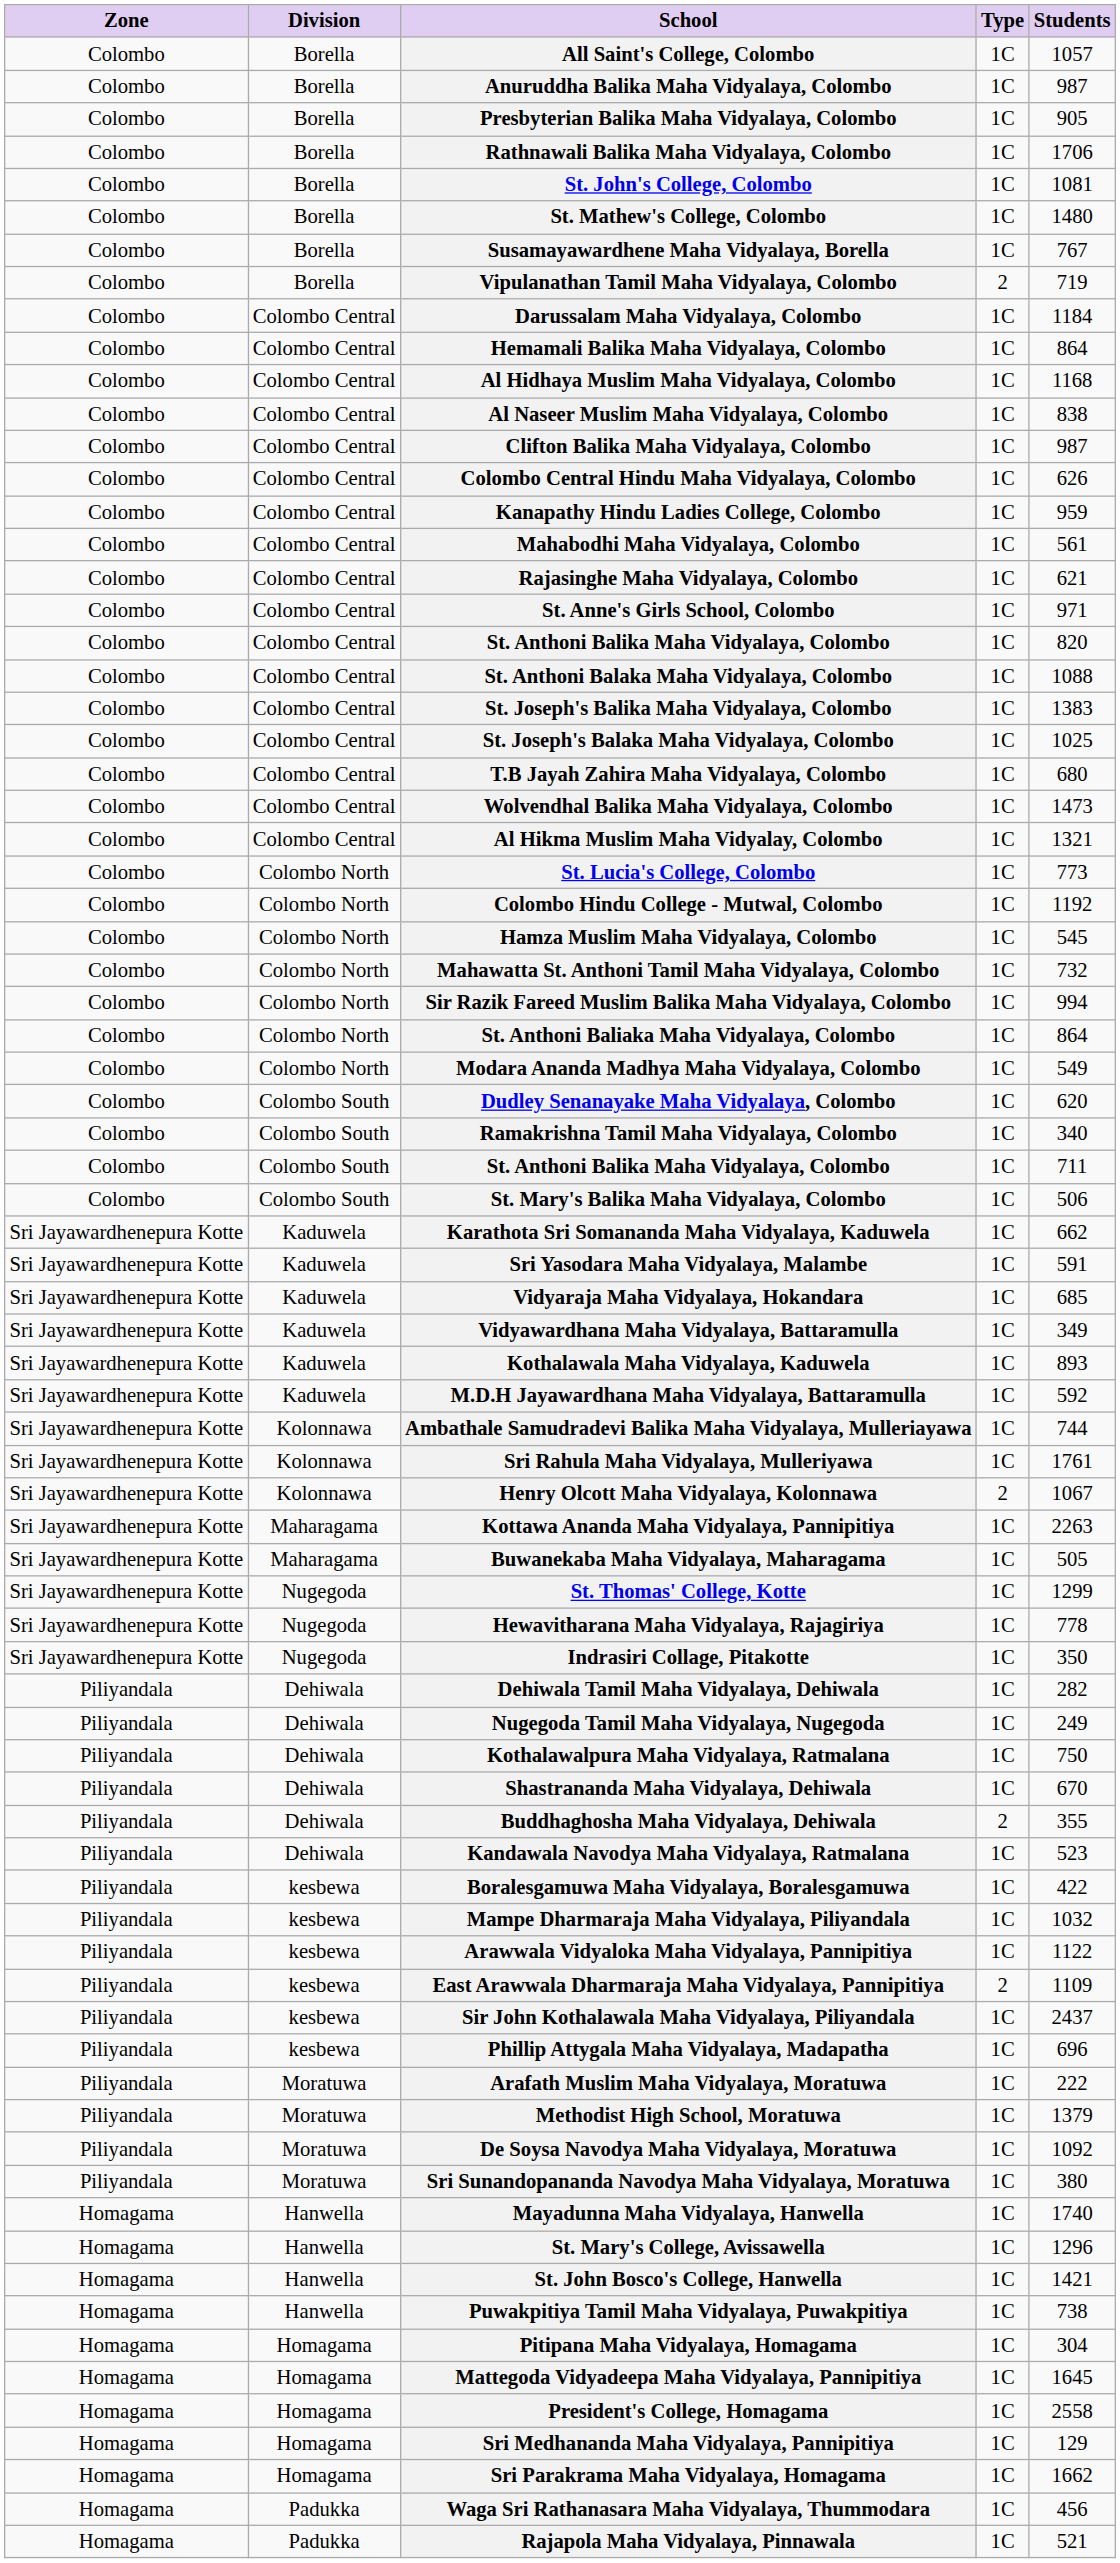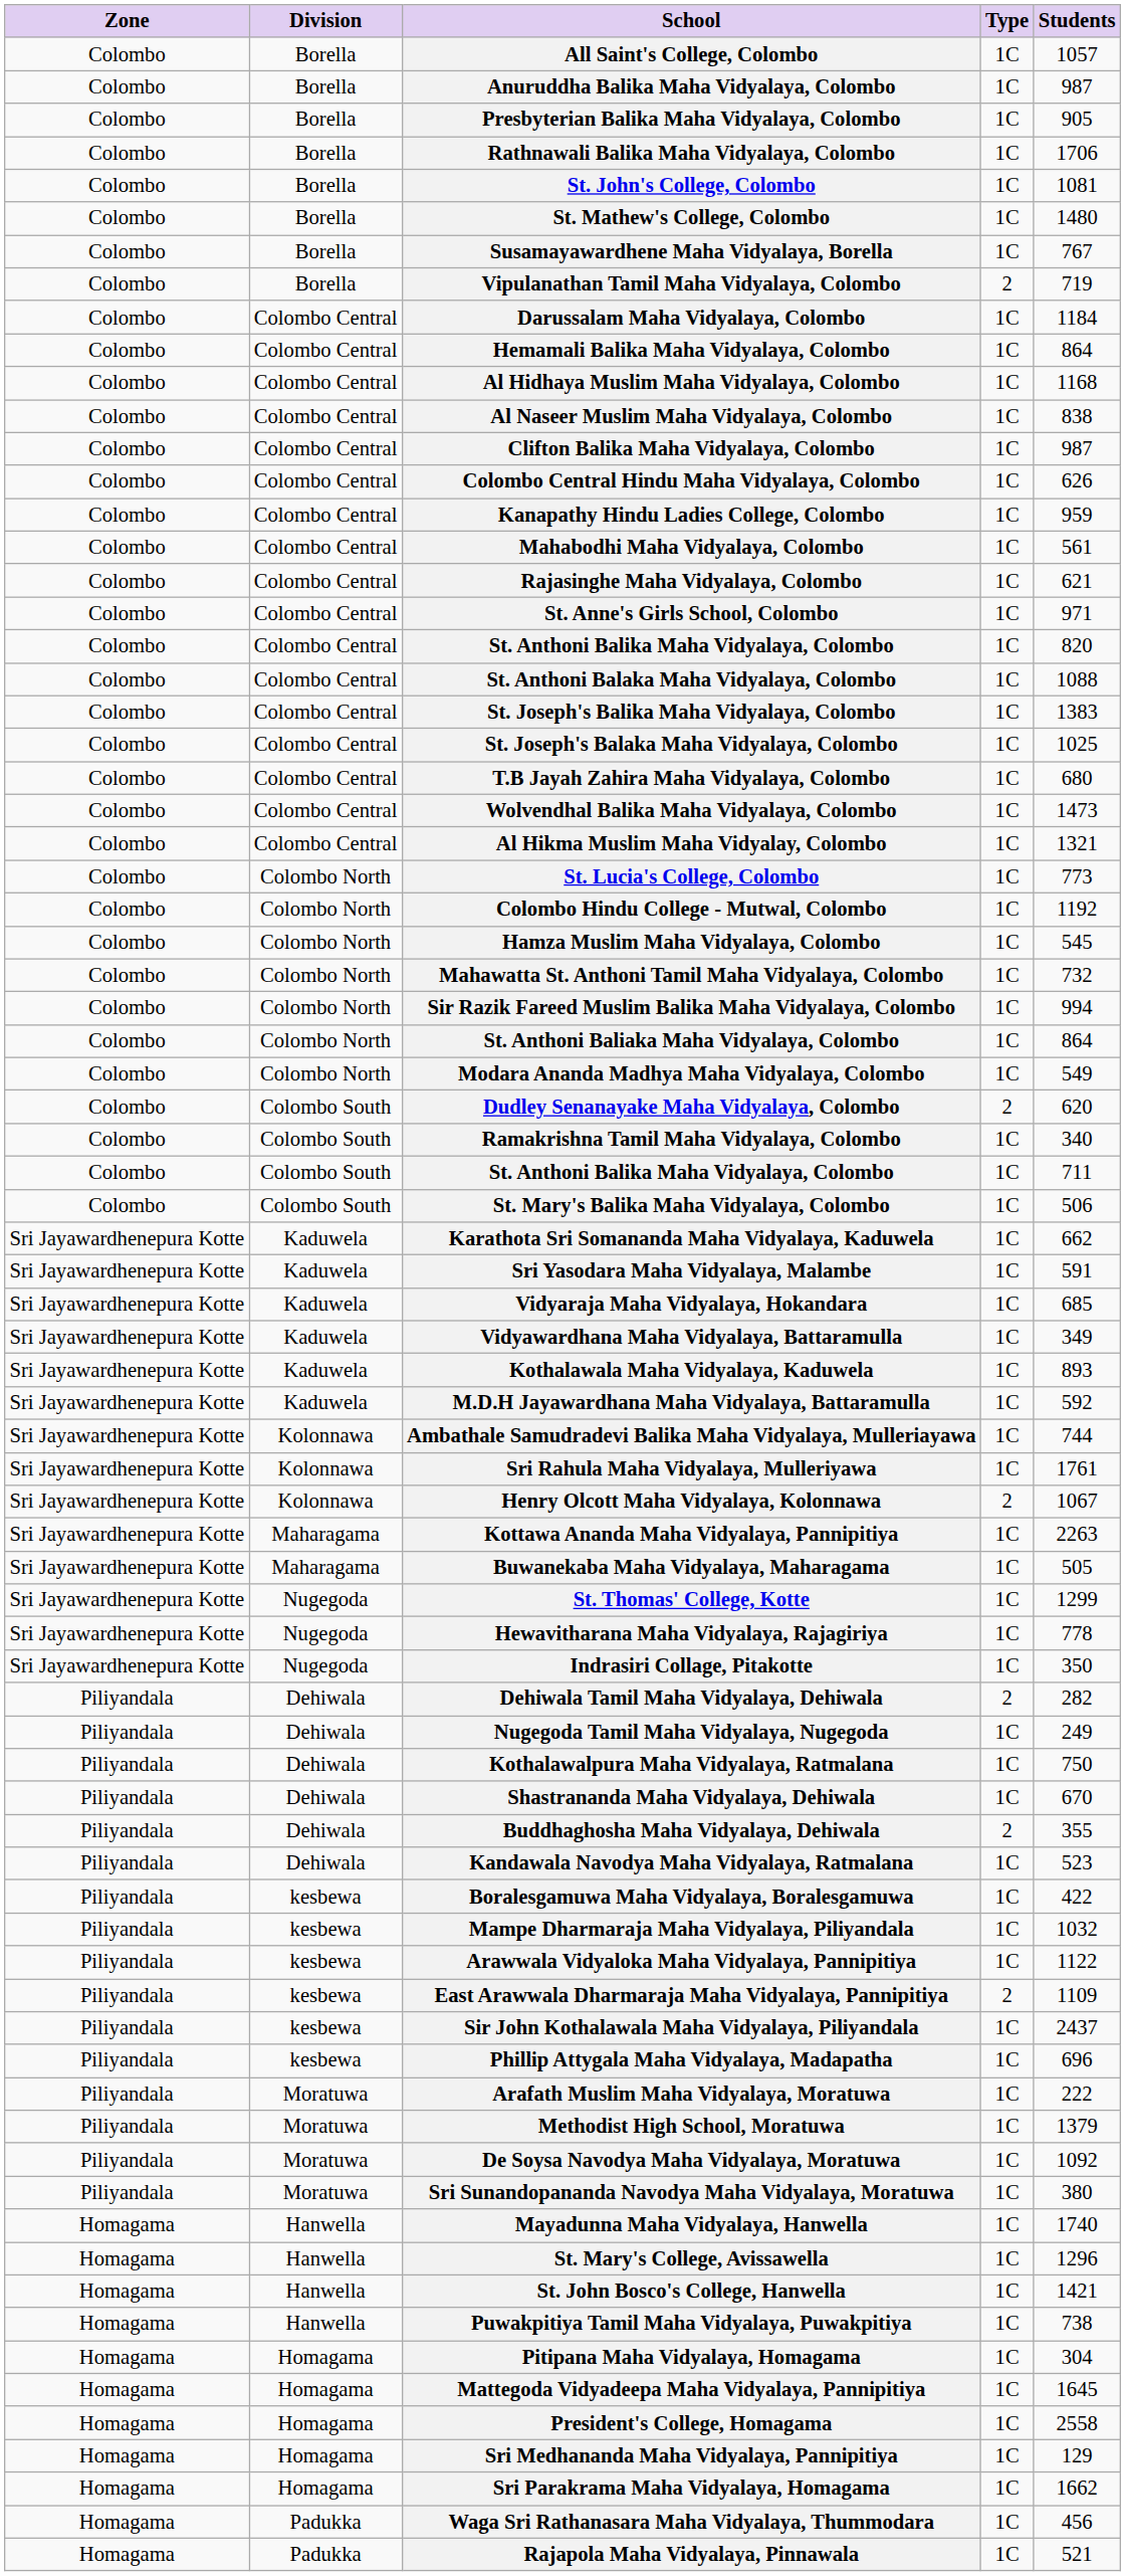Dudley Senanayake Maha Vidyalaya, Colombo | Type: 1C -> 2
Dehiwala Tamil Maha Vidyalaya, Dehiwala | Type: 1C -> 2
